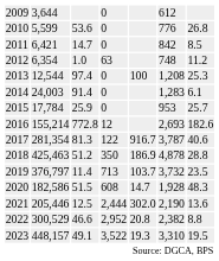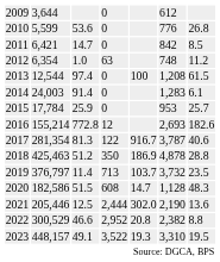2013 | column 7: 25.3 -> 61.5
2020 | column 6: 1,928 -> 1,128
